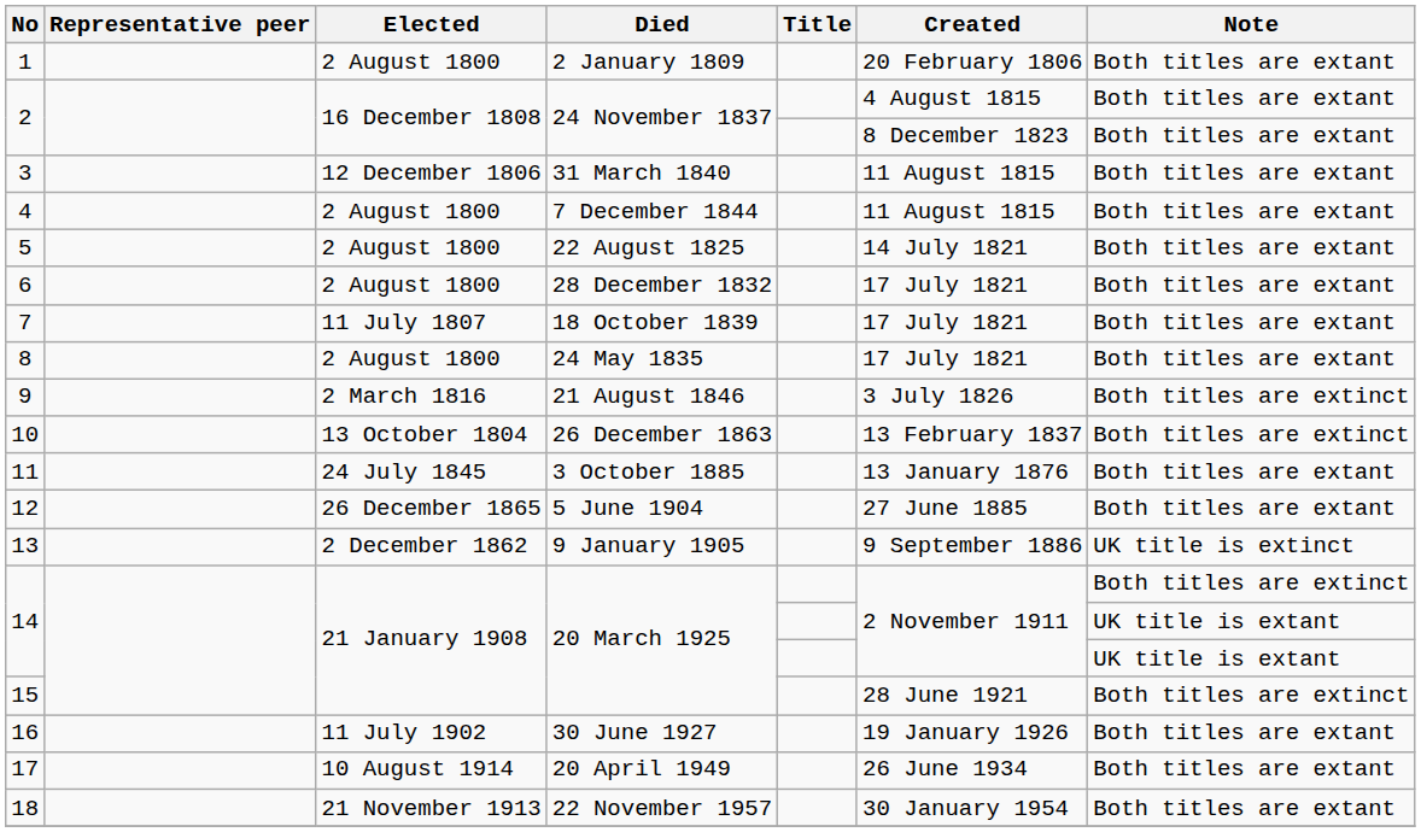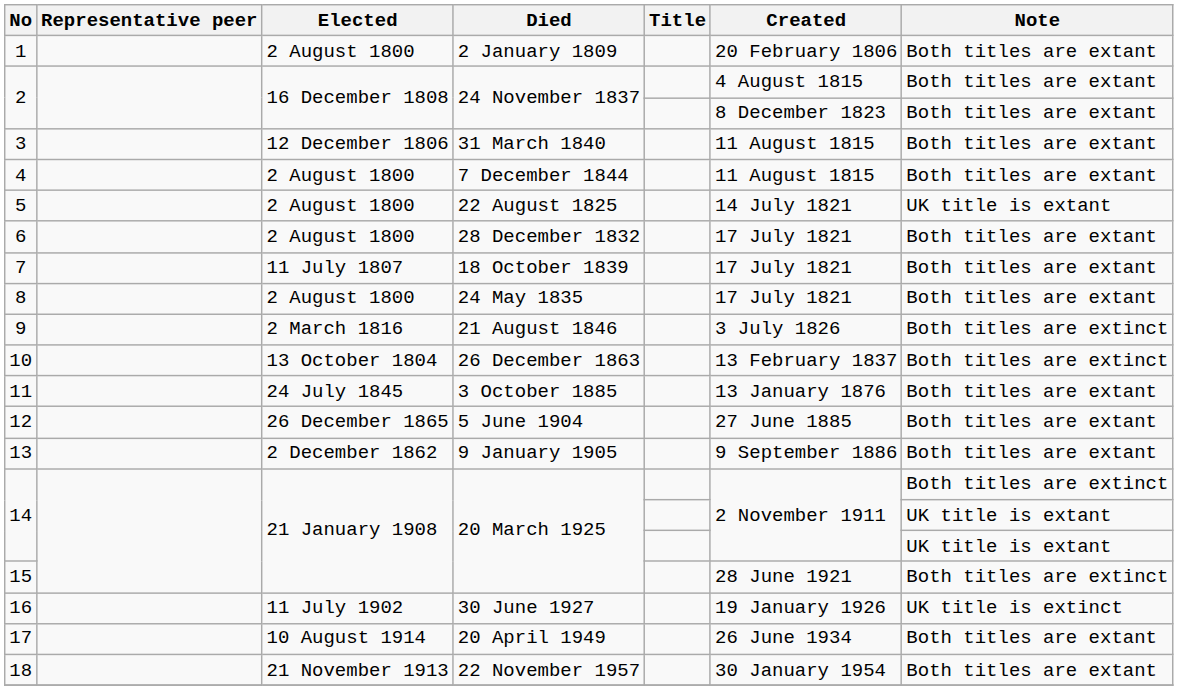5 | Note: Both titles are extant -> UK title is extant
13 | Note: UK title is extinct -> Both titles are extant
16 | Note: Both titles are extant -> UK title is extinct
